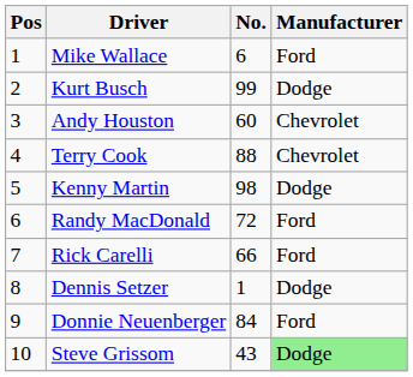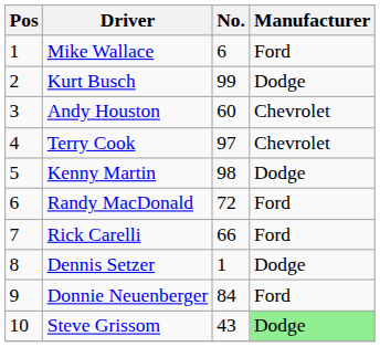Terry Cook | No.: 88 -> 97
